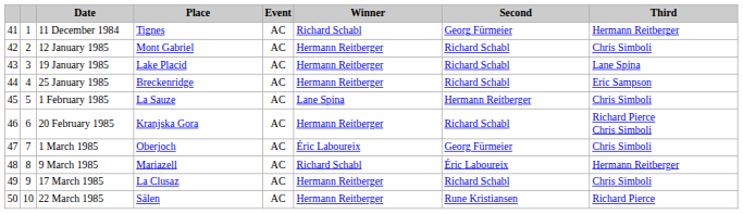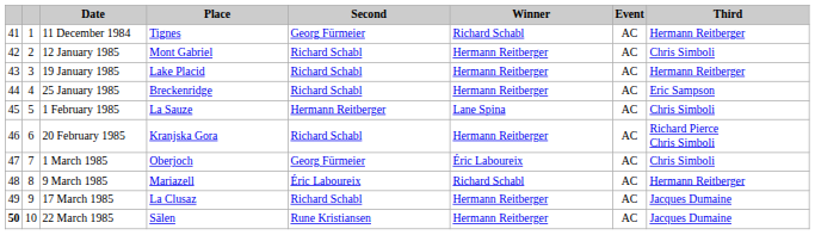columns swapped: Event <-> Second
19 January 1985 | Third: Lane Spina -> Hermann Reitberger
17 March 1985 | Third: Chris Simboli -> Jacques Dumaine
22 March 1985 | column 1: normal -> bold
22 March 1985 | Third: Richard Pierce -> Jacques Dumaine
